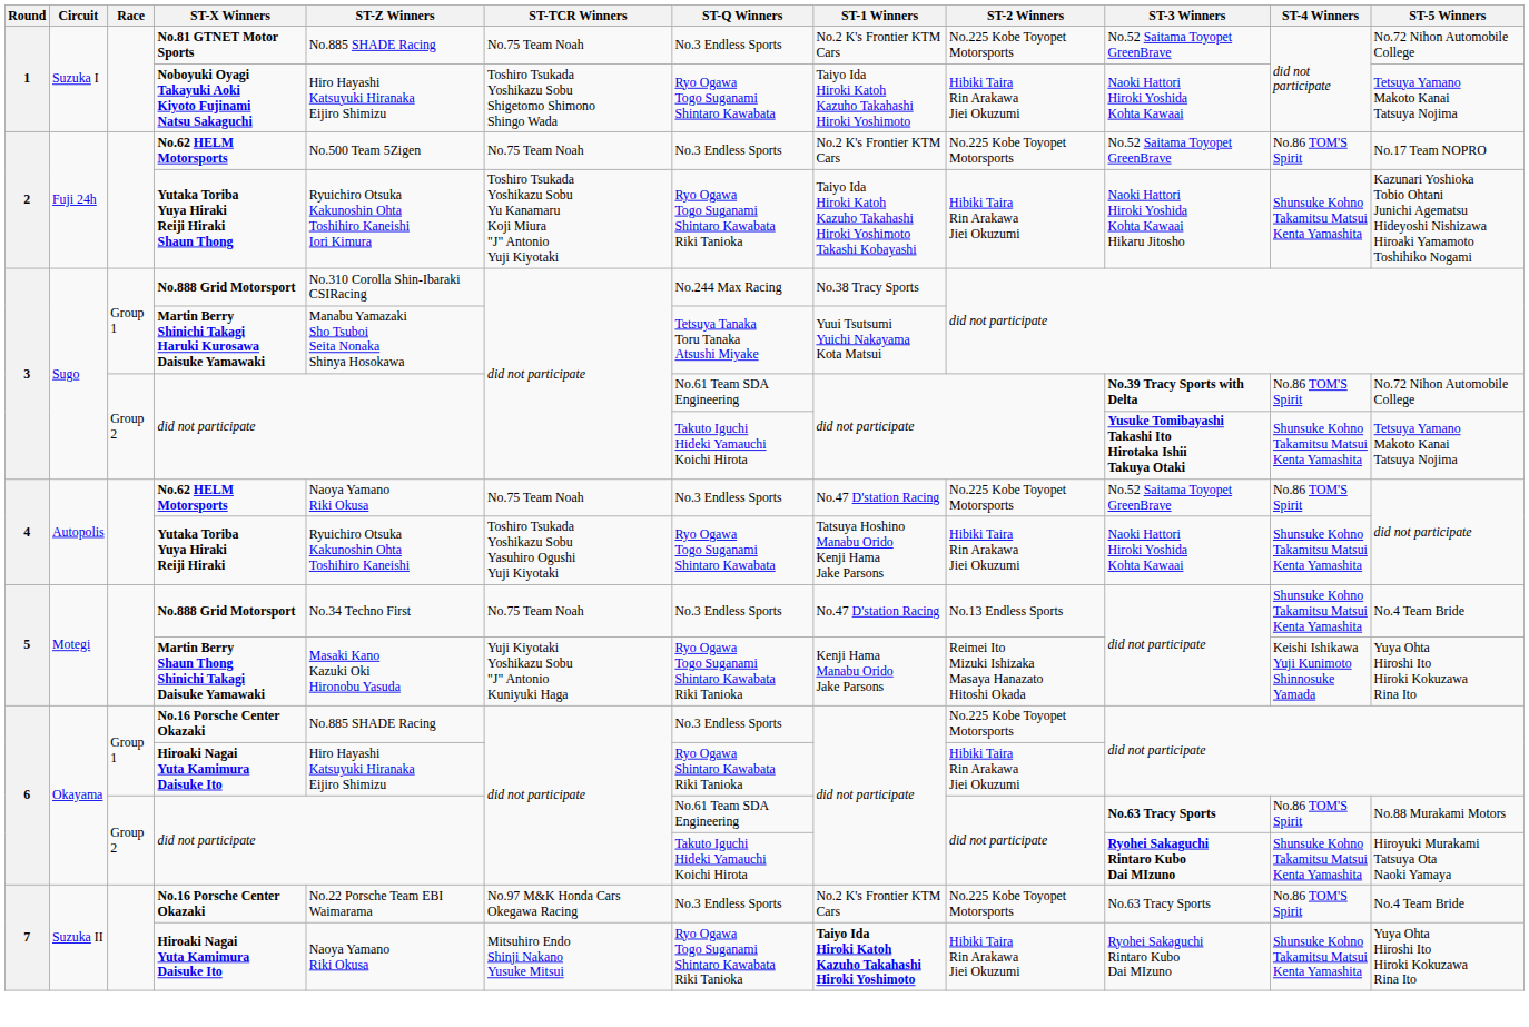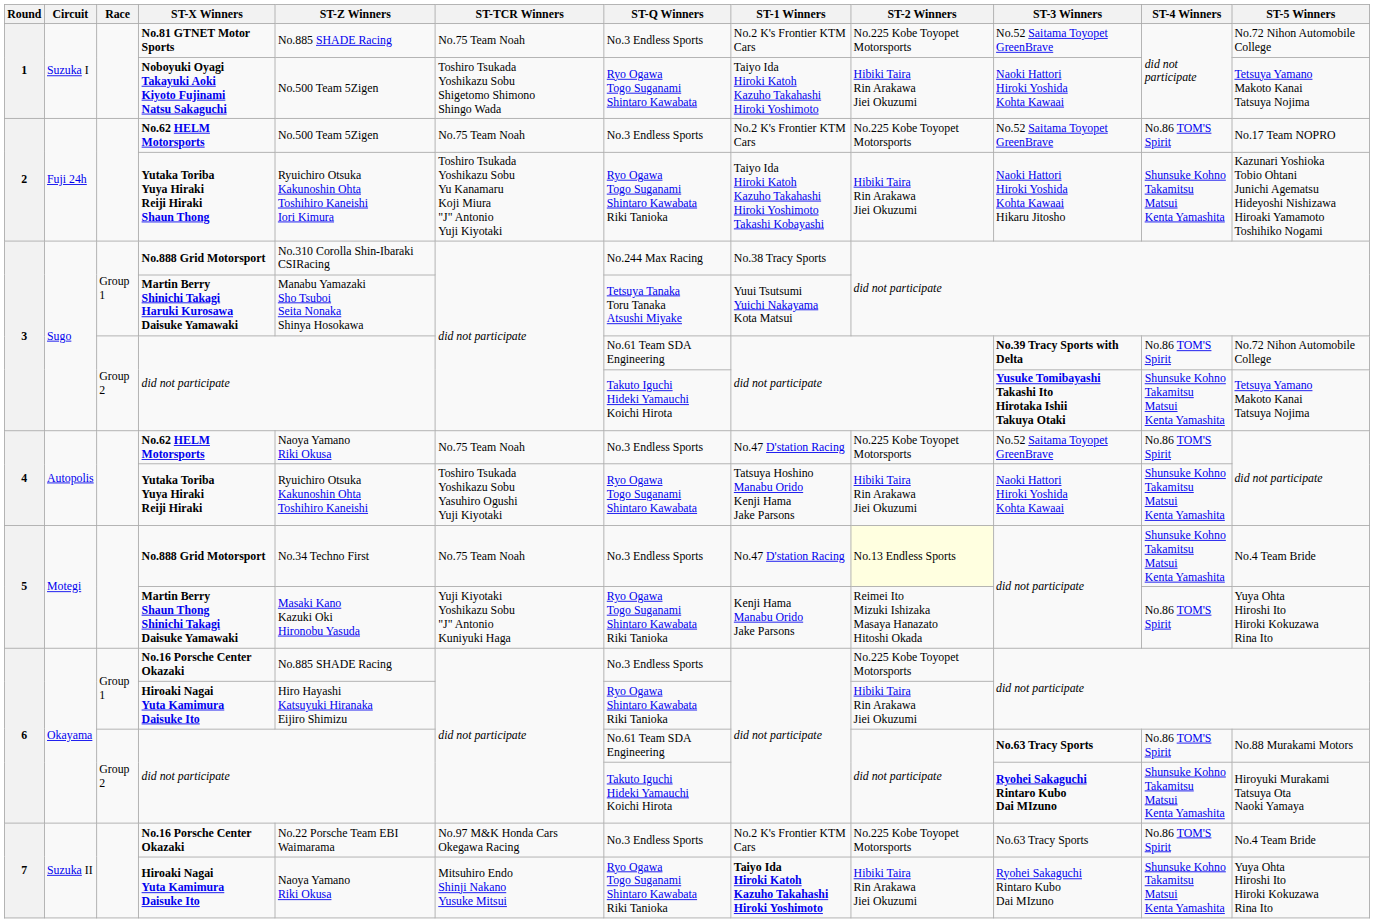Noboyuki Oyagi Takayuki Aoki Kiyoto Fujinami Natsu Sakaguchi | ST-Z Winners: Hiro Hayashi Katsuyuki Hiranaka Eijiro Shimizu -> No.500 Team 5Zigen
5 / No.888 Grid Motorsport | ST-2 Winners: no background -> lightyellow background
Martin Berry Shaun Thong Shinichi Takagi Daisuke Yamawaki | ST-4 Winners: Keishi Ishikawa Yuji Kunimoto Shinnosuke Yamada -> No.86 TOM'S Spirit
